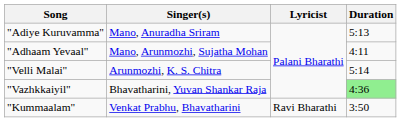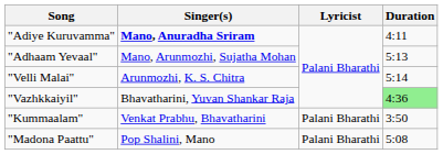"Adiye Kuruvamma" | Singer(s): normal -> bold
"Adiye Kuruvamma" | Duration: 5:13 -> 4:11
"Adhaam Yevaal" | Duration: 4:11 -> 5:13
"Kummaalam" | Lyricist: Ravi Bharathi -> Palani Bharathi
+ row: "Madona Paattu" | Pop Shalini, Mano | Palani Bharathi | 5:08
